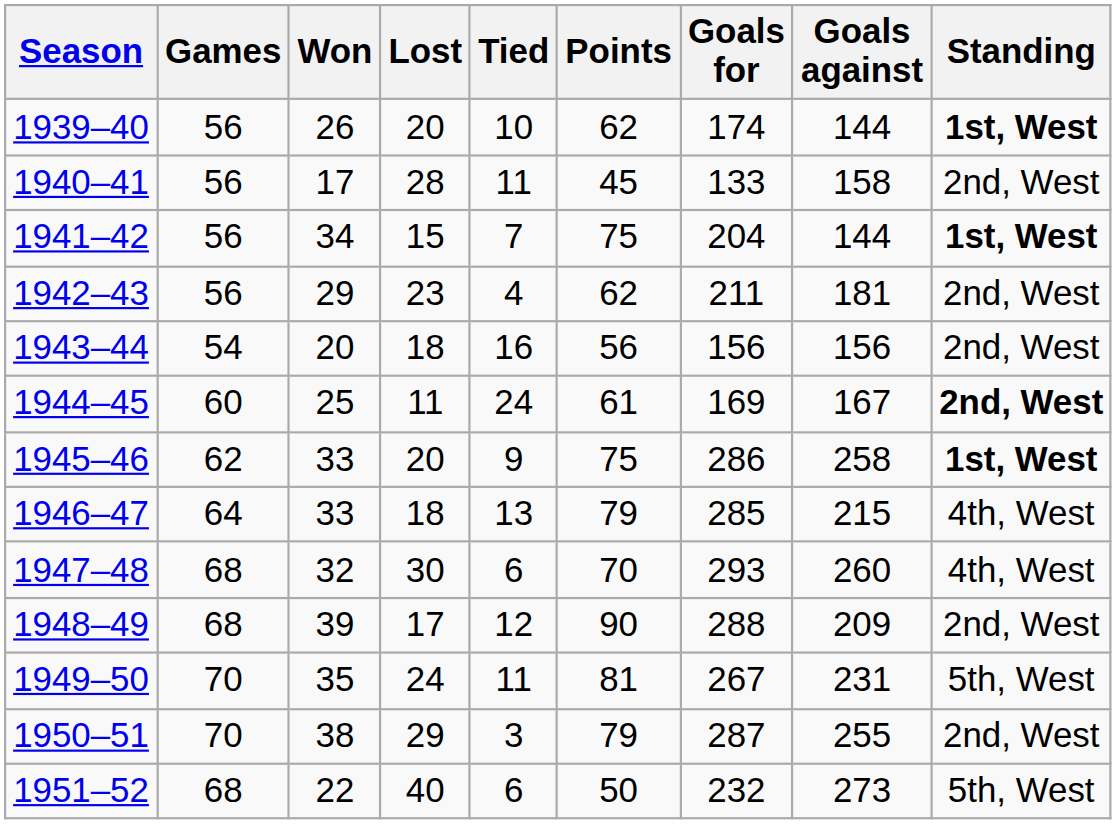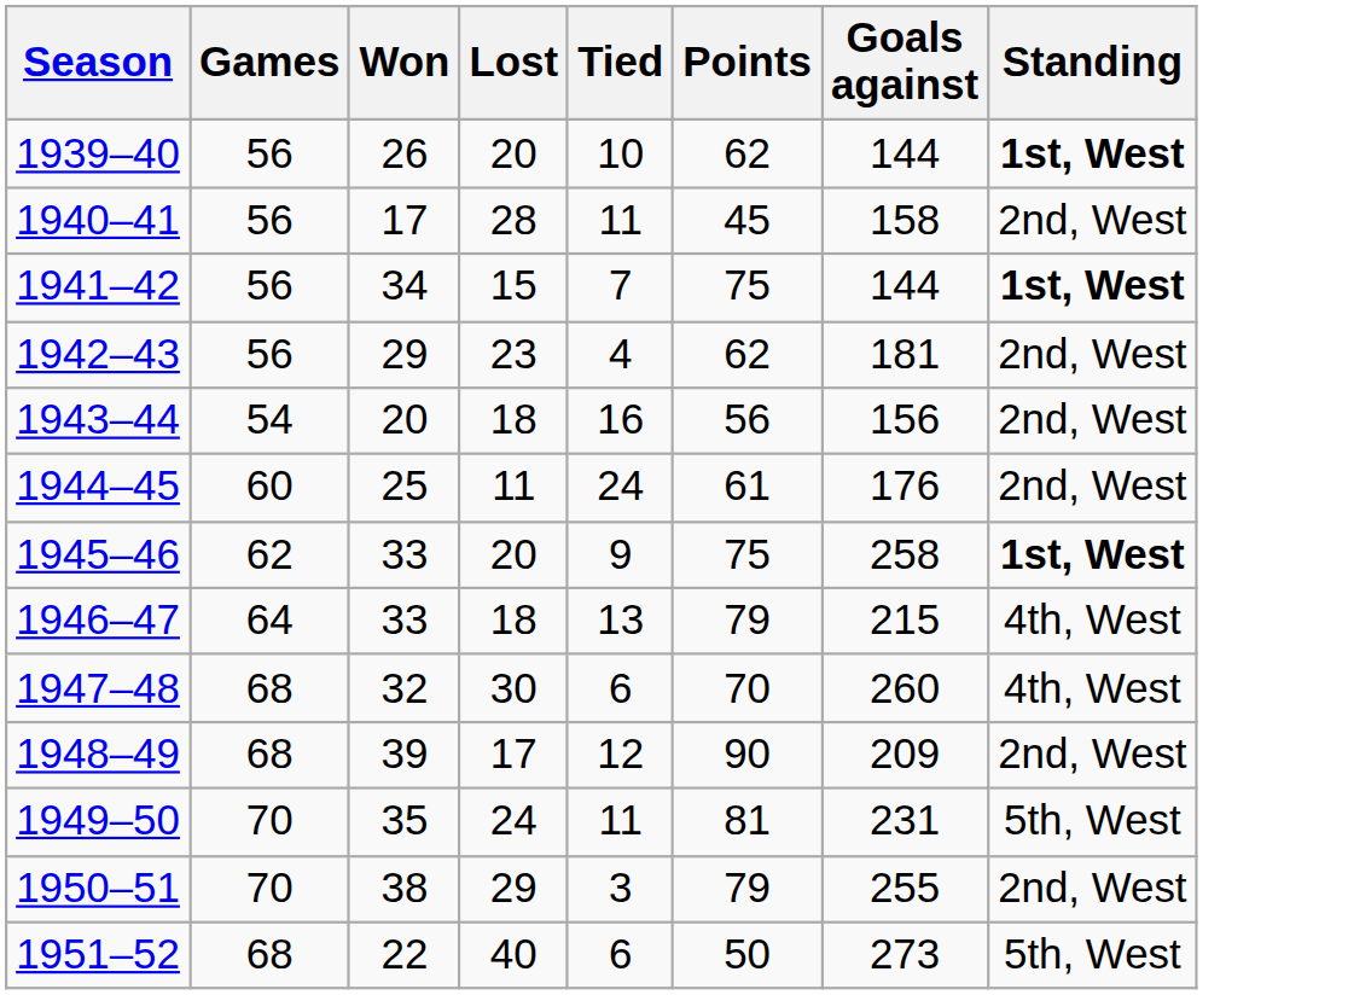- column: Goals for | 174 | 133 | 204 | 211 | 156 | 169 | 286 | 285 | 293 | 288 | 267 | 287 | 232
1944–45 | Goals against: 167 -> 176
1944–45 | Standing: bold -> normal
